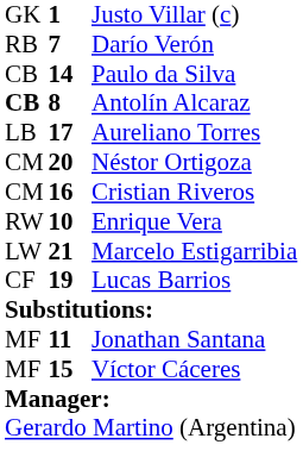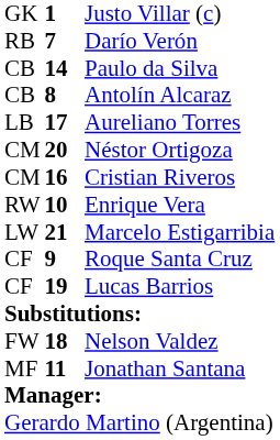Antolín Alcaraz | column 1: bold -> normal
+ row: CF | 9 | Roque Santa Cruz
+ row: FW | 18 | Nelson Valdez
- row: MF | 15 | Víctor Cáceres
